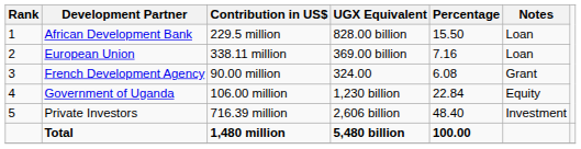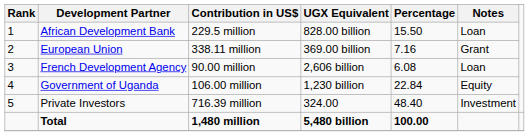European Union | Notes: Loan -> Grant
French Development Agency | UGX Equivalent: 324.00 -> 2,606 billion
French Development Agency | Notes: Grant -> Loan
Private Investors | UGX Equivalent: 2,606 billion -> 324.00
